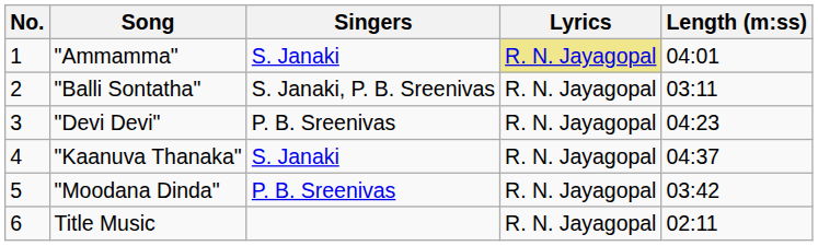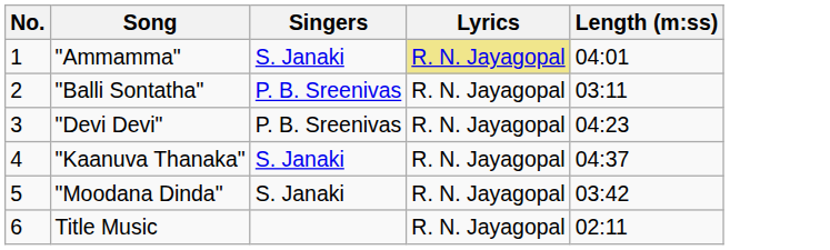"Balli Sontatha" | Singers: S. Janaki, P. B. Sreenivas -> P. B. Sreenivas
"Moodana Dinda" | Singers: P. B. Sreenivas -> S. Janaki
